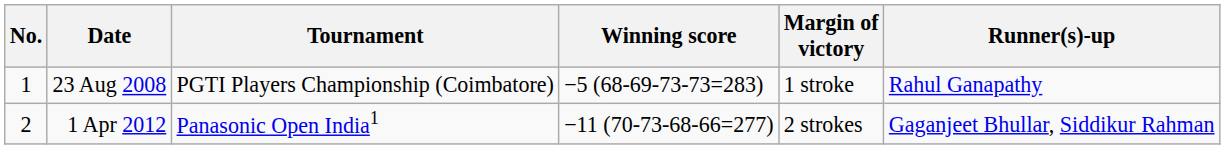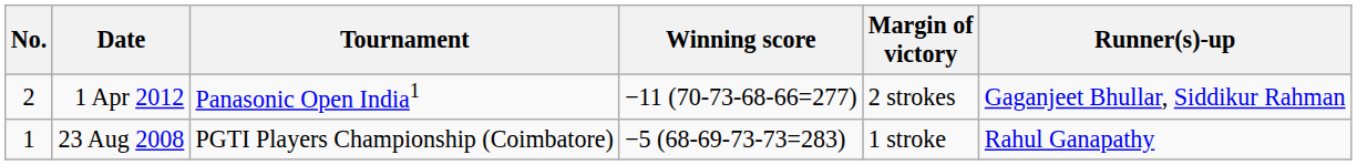rows swapped: 23 Aug 2008 <-> 1 Apr 2012
